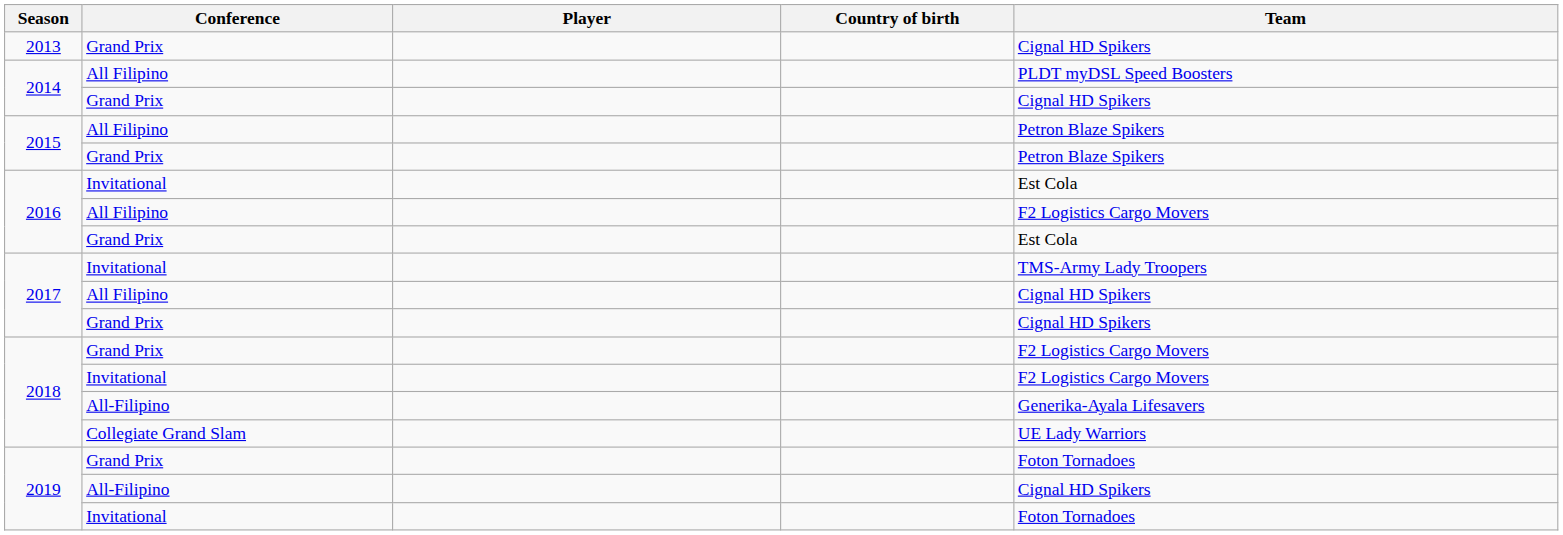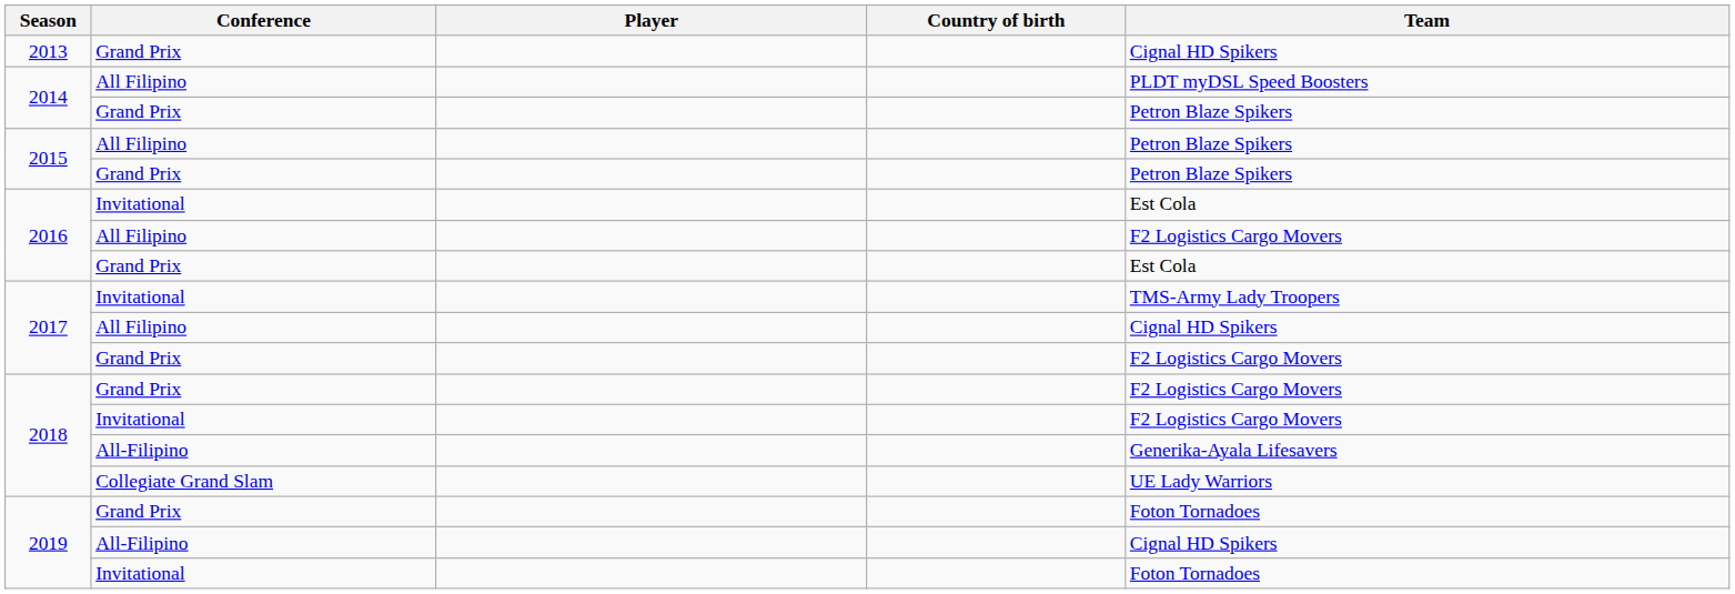2014 / Grand Prix | Team: Cignal HD Spikers -> Petron Blaze Spikers
2017 / Grand Prix | Team: Cignal HD Spikers -> F2 Logistics Cargo Movers
